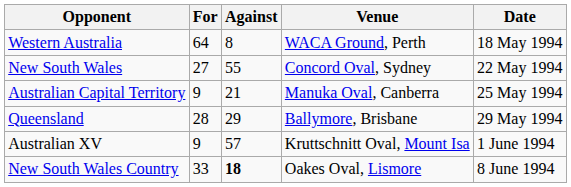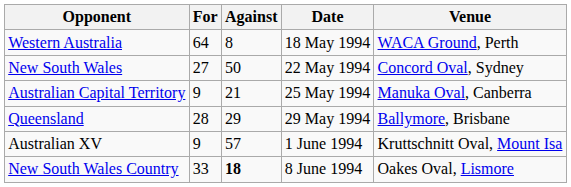columns swapped: Date <-> Venue
New South Wales | Against: 55 -> 50
